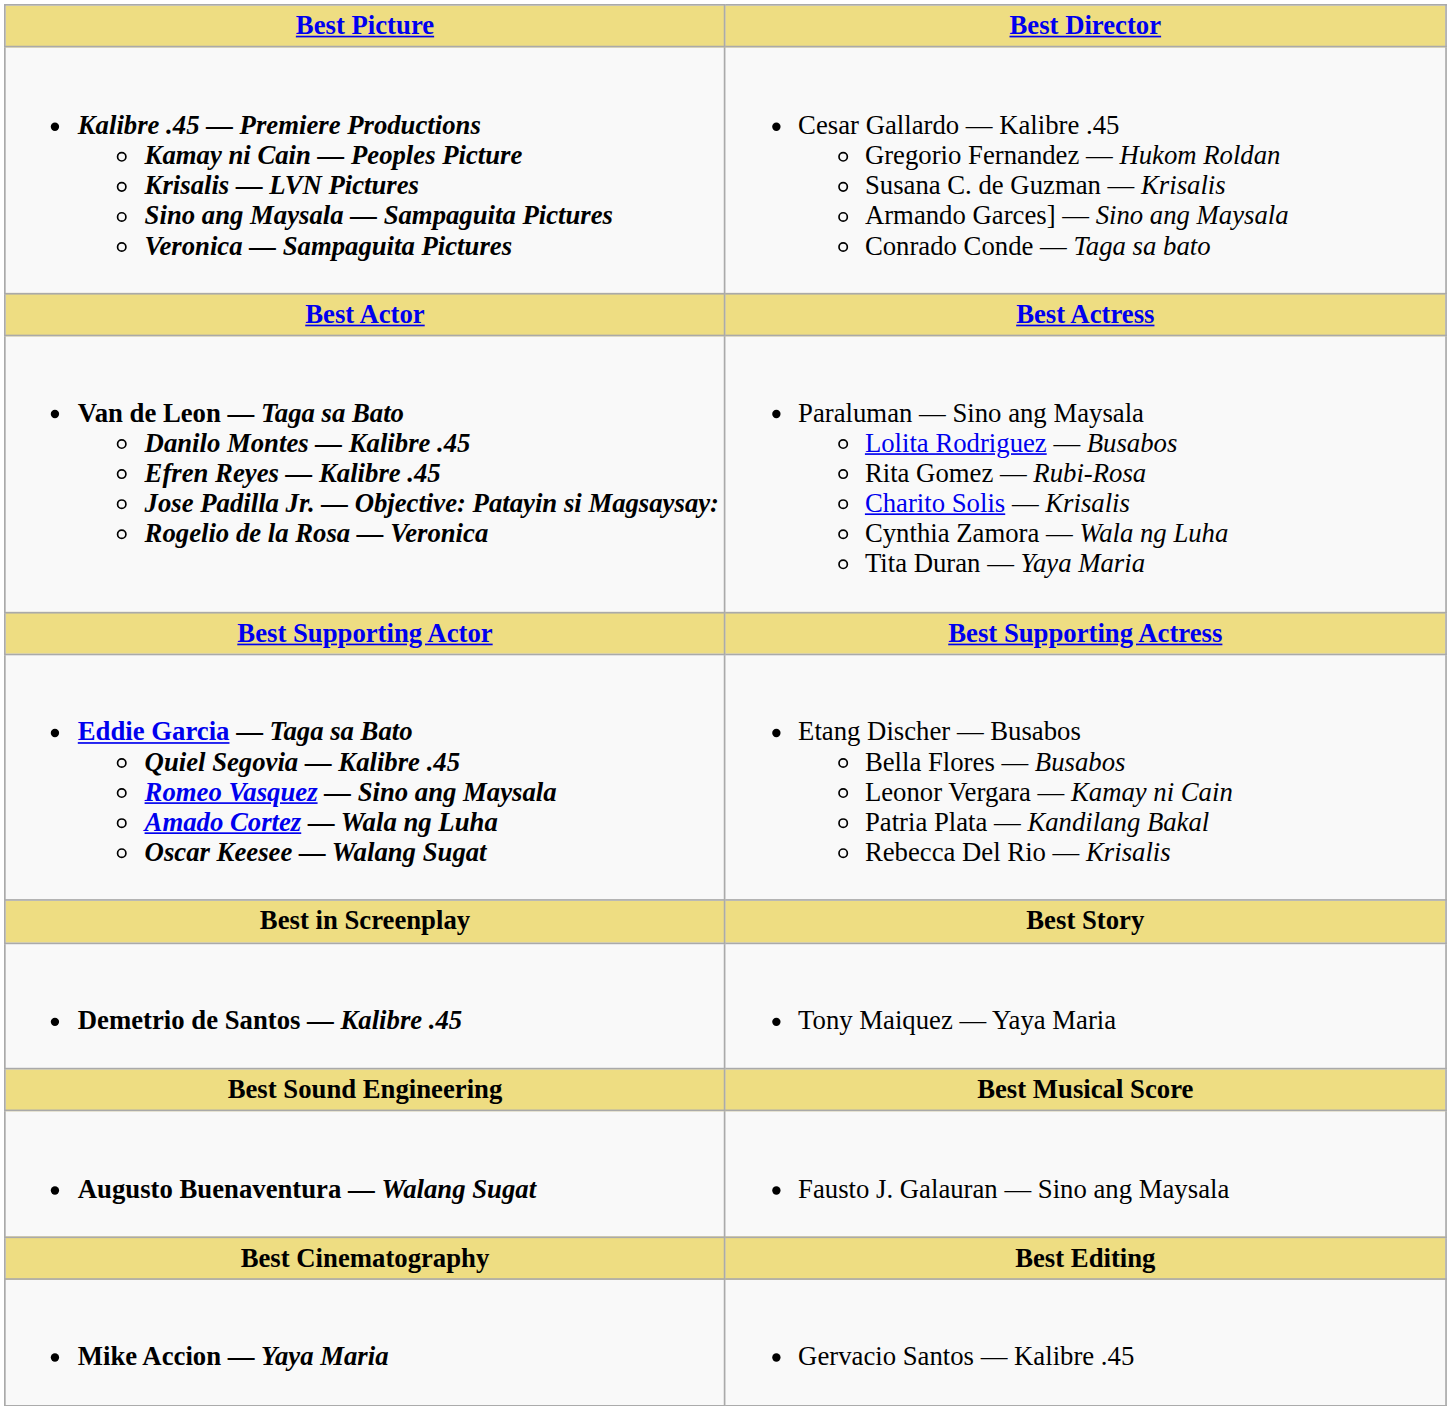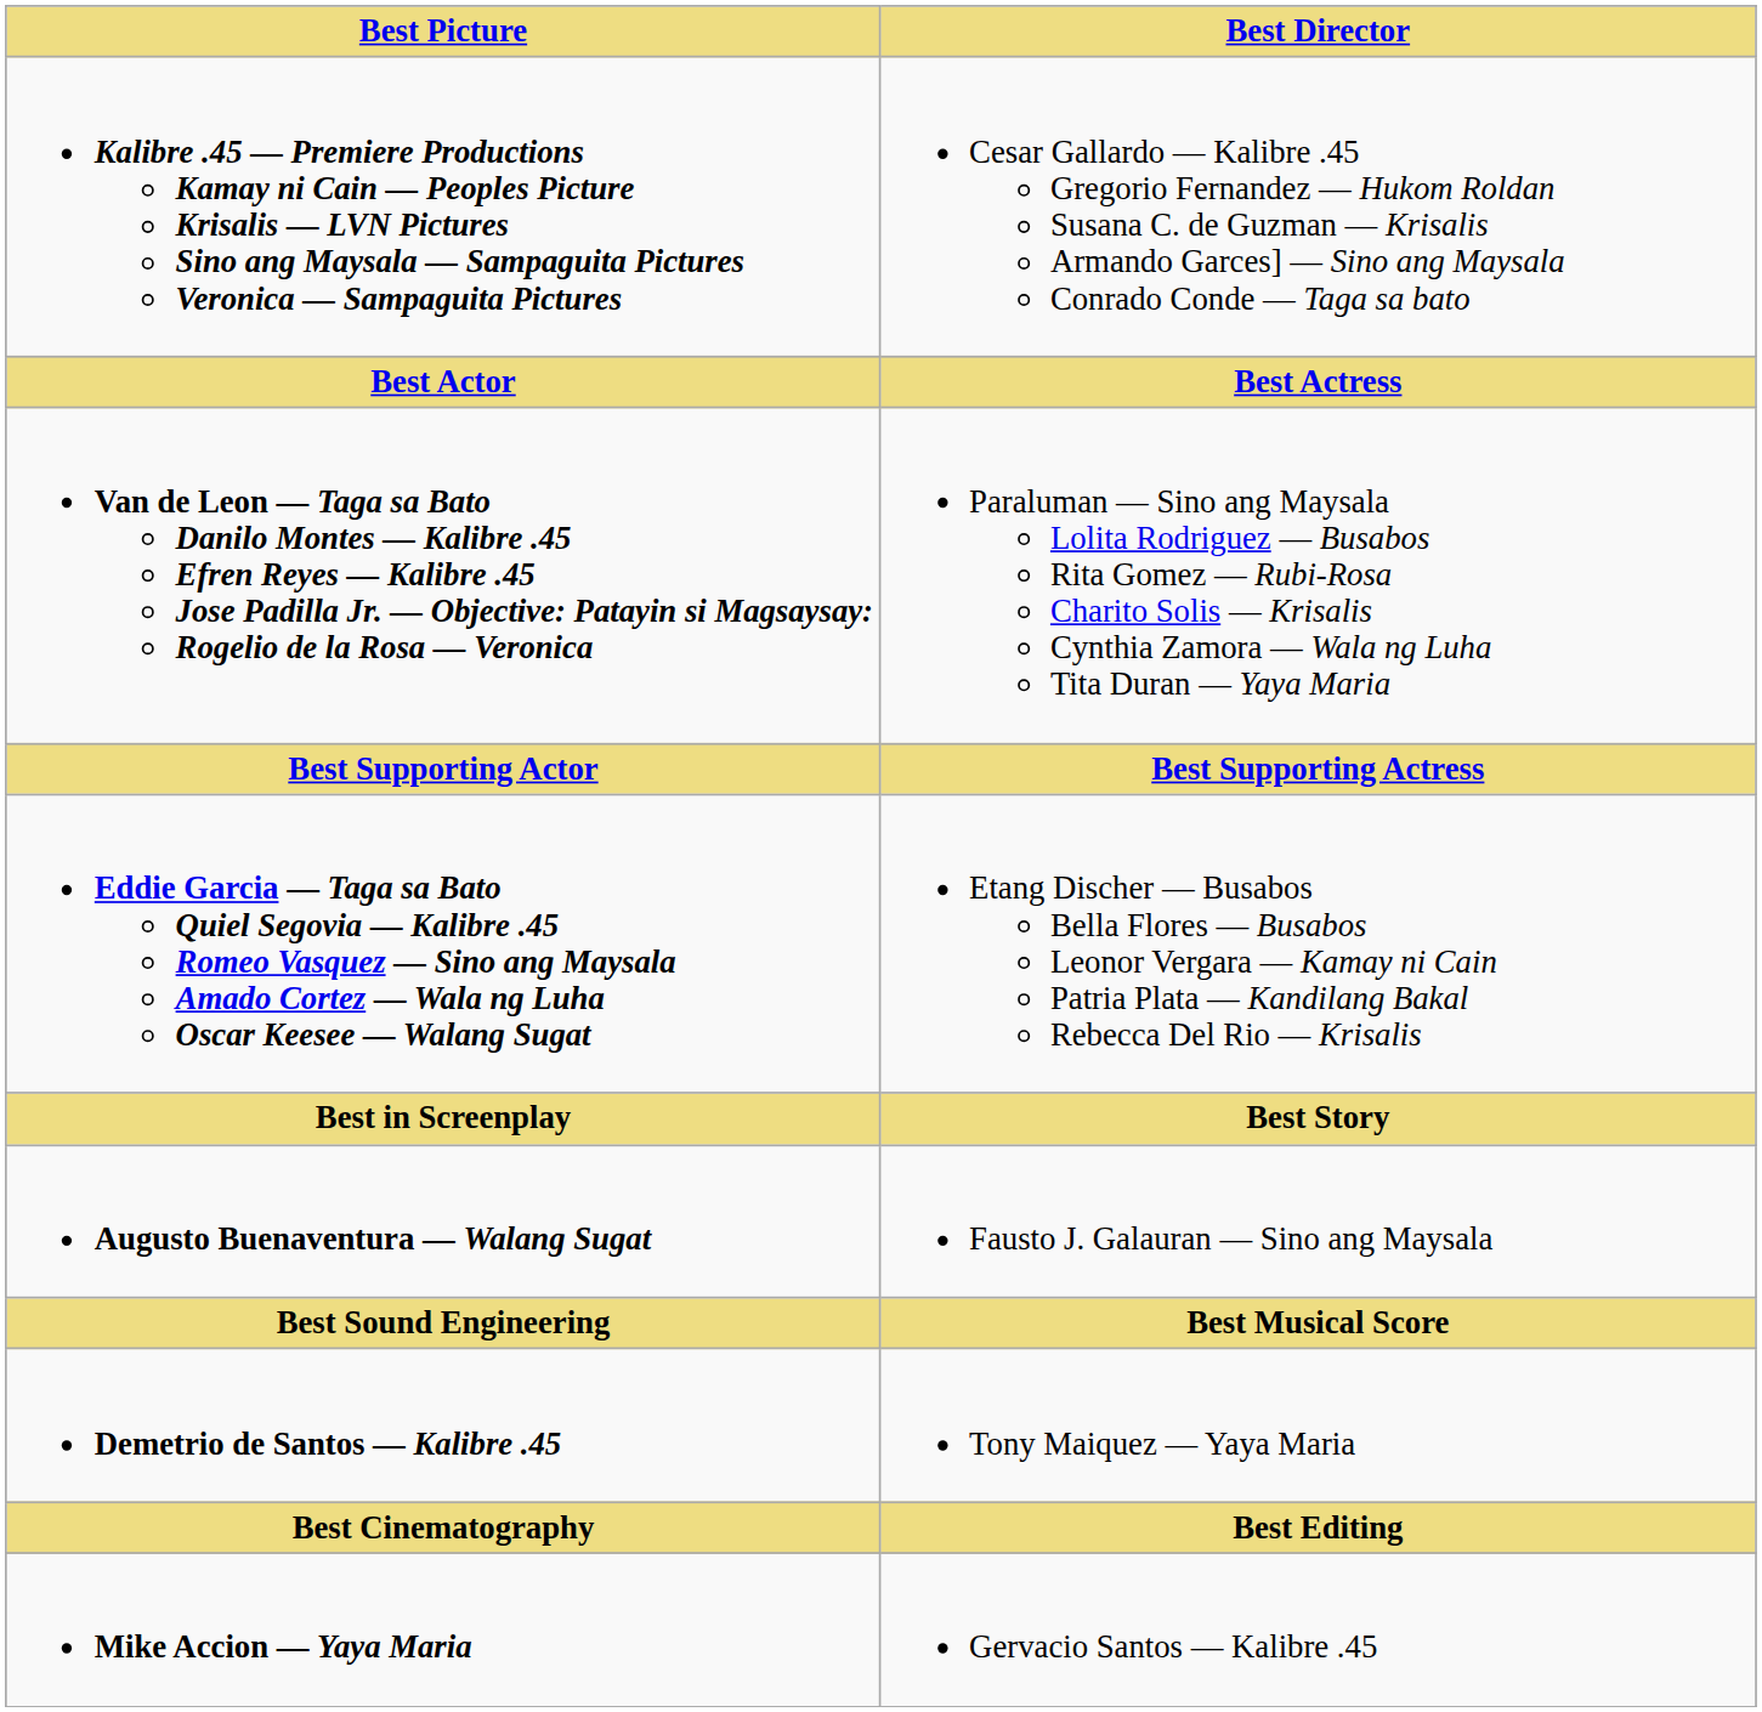rows swapped: Augusto Buenaventura — Walang Sugat <-> Demetrio de Santos — Kalibre .45
